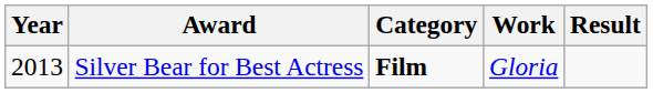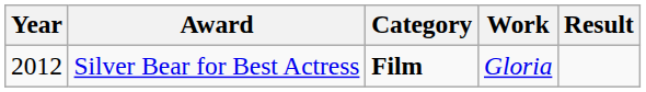Silver Bear for Best Actress | Year: 2013 -> 2012
